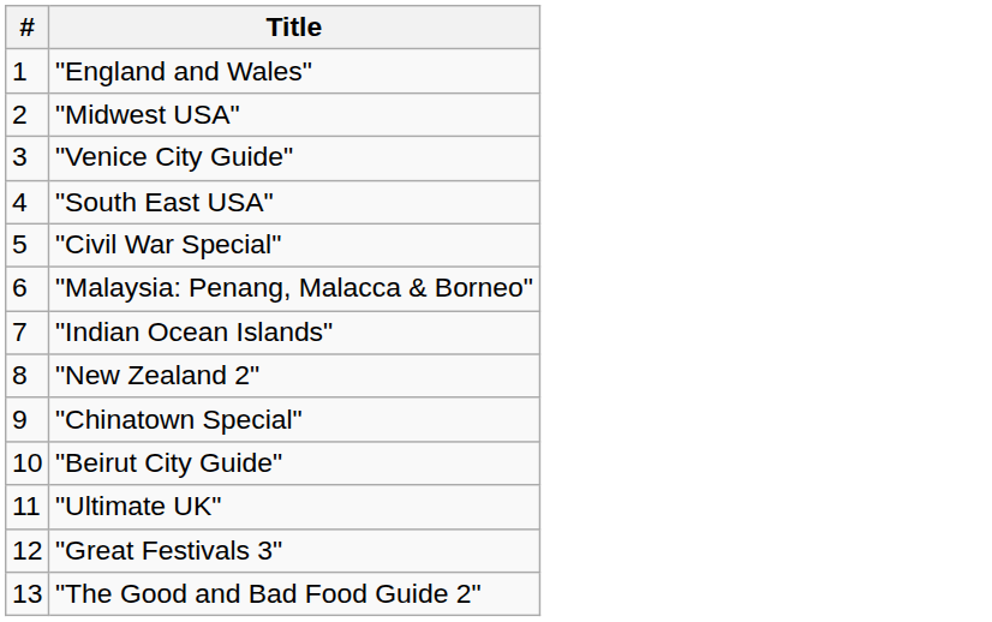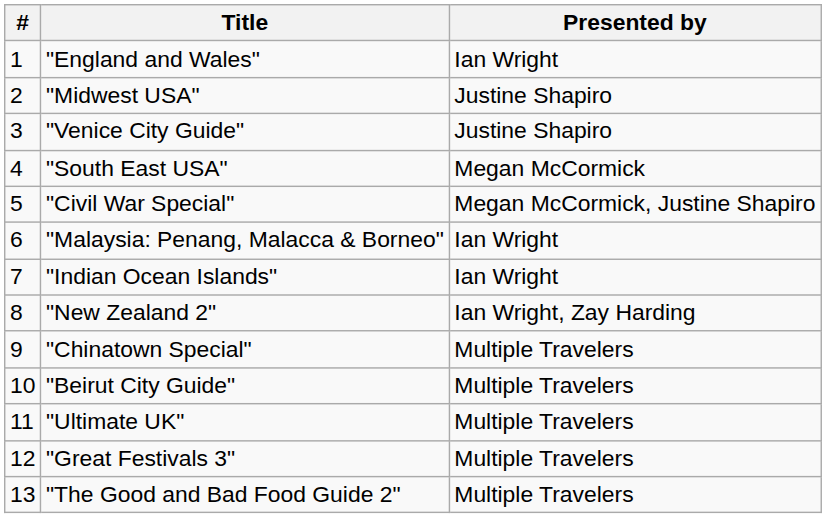+ column: Presented by | Ian Wright | Justine Shapiro | Justine Shapiro | Megan McCormick | Megan McCormick, Justine Shapiro | Ian Wright | Ian Wright | Ian Wright, Zay Harding | Multiple Travelers | Multiple Travelers | Multiple Travelers | Multiple Travelers | Multiple Travelers
